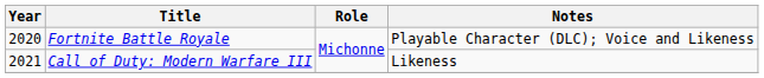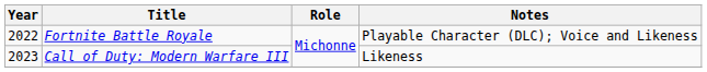Fortnite Battle Royale | Year: 2020 -> 2022
Call of Duty: Modern Warfare III | Year: 2021 -> 2023
